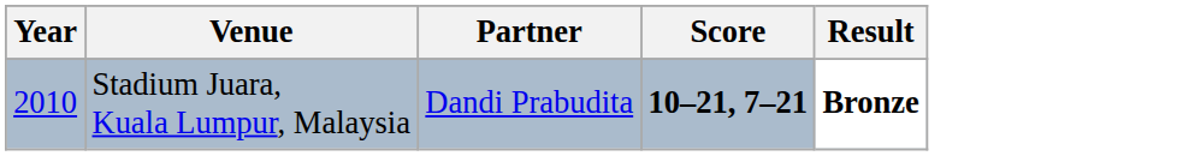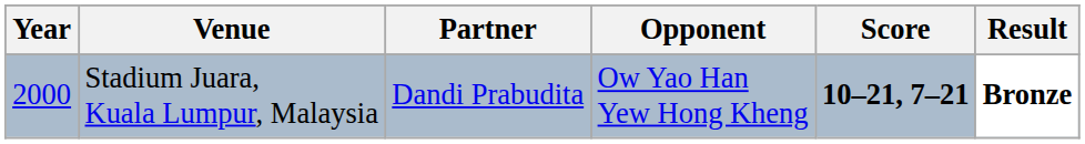+ column: Opponent | Ow Yao Han Yew Hong Kheng
Stadium Juara, Kuala Lumpur, Malaysia | Year: 2010 -> 2000
